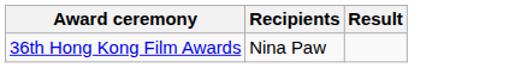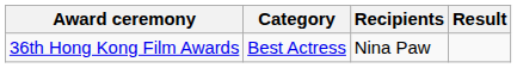+ column: Category | Best Actress
